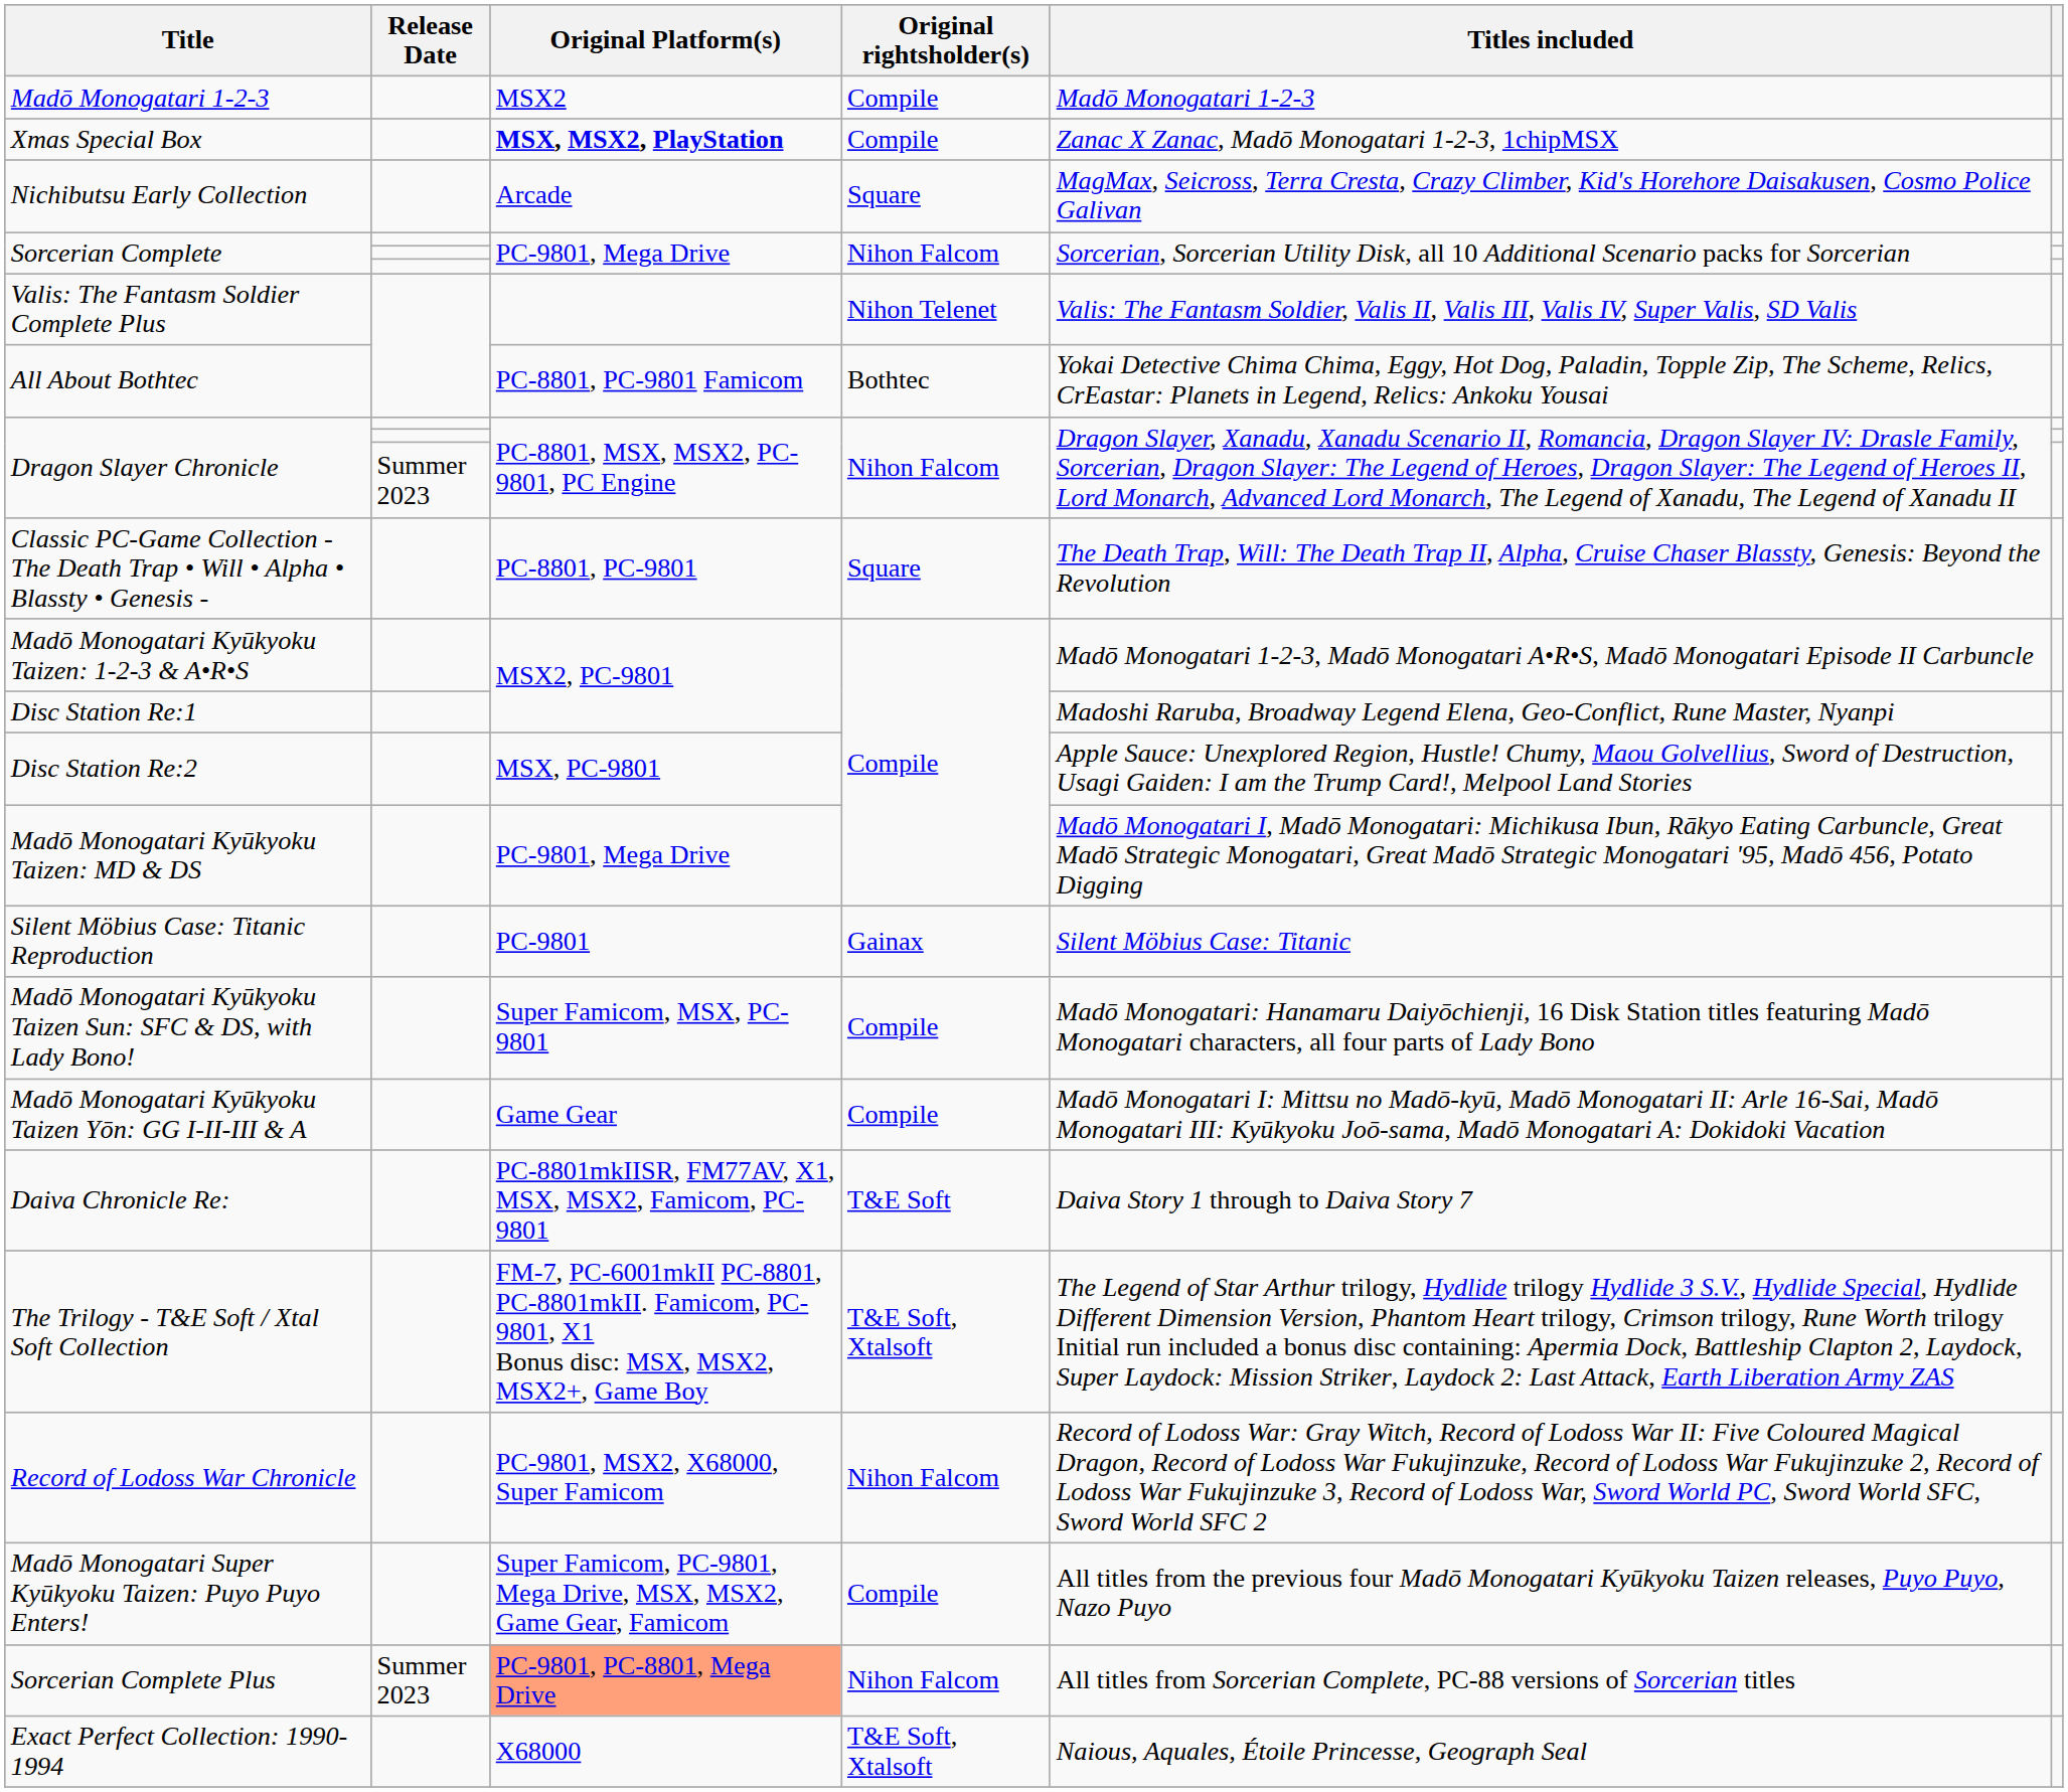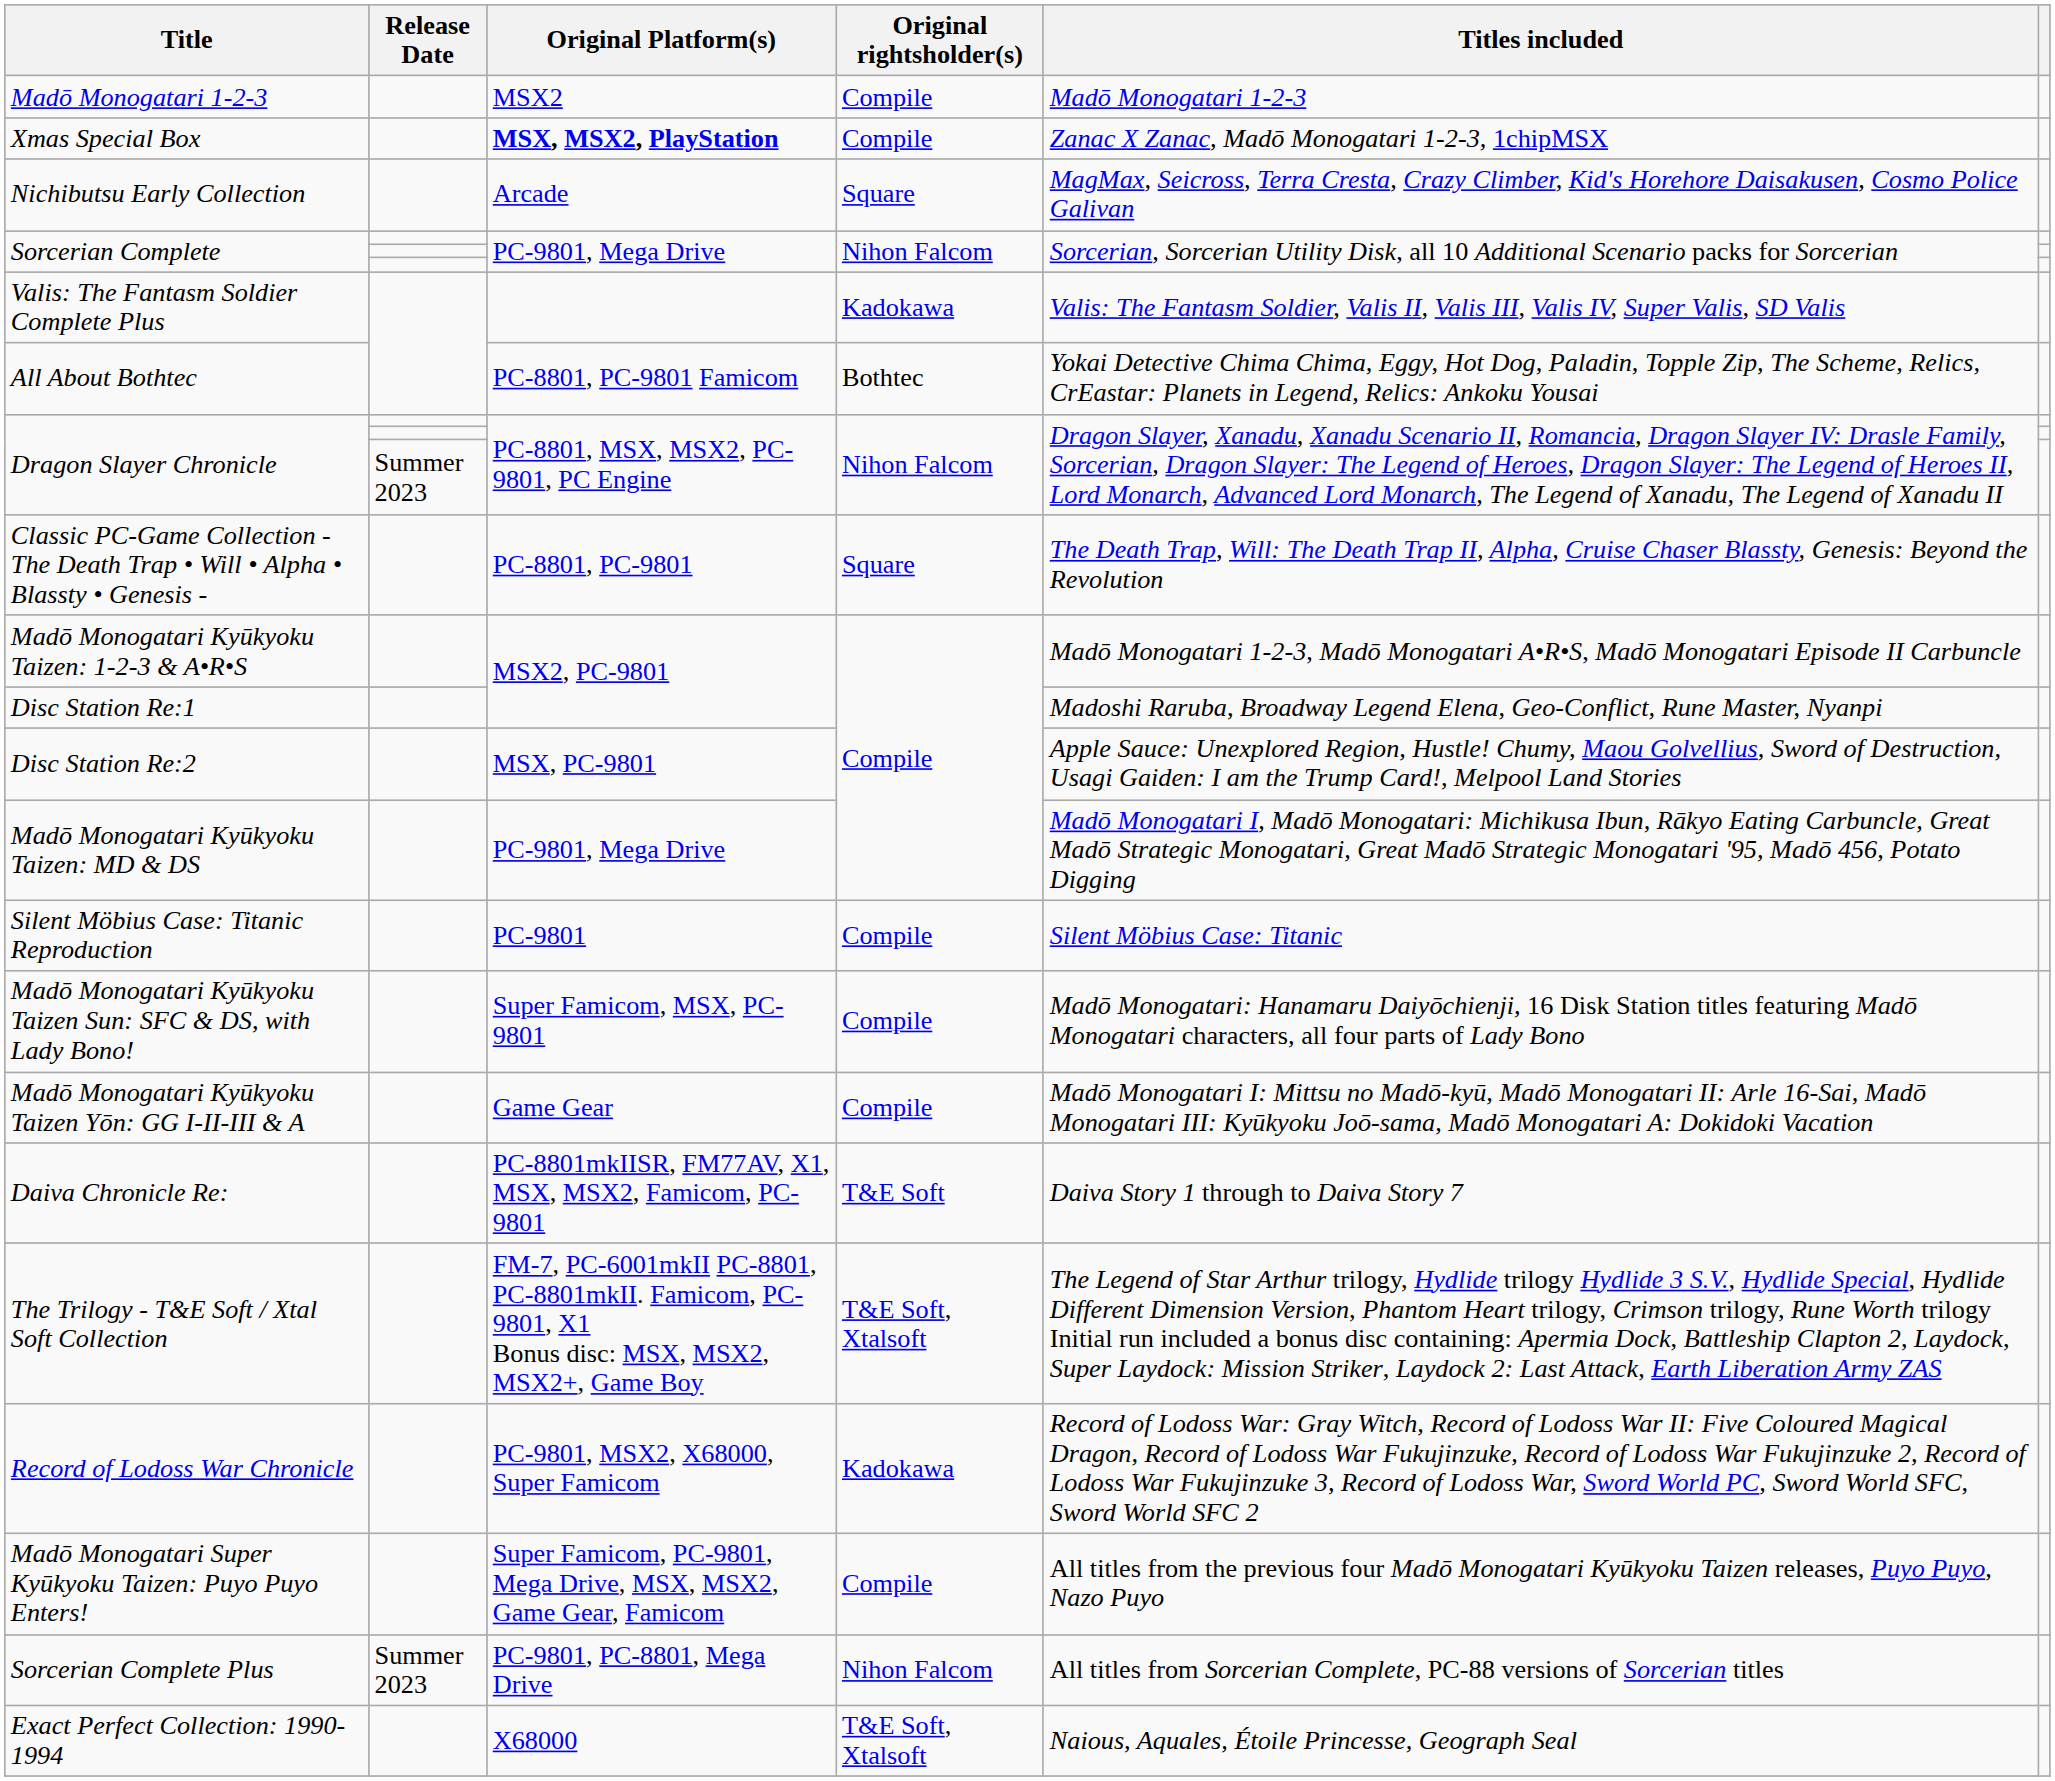Valis: The Fantasm Soldier Complete Plus | Original rightsholder(s): Nihon Telenet -> Kadokawa
Silent Möbius Case: Titanic Reproduction | Original rightsholder(s): Gainax -> Compile
Record of Lodoss War Chronicle | Original rightsholder(s): Nihon Falcom -> Kadokawa
Sorcerian Complete Plus | Original Platform(s): lightsalmon background -> no background
